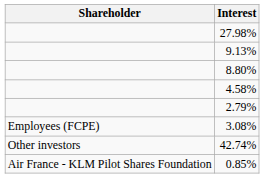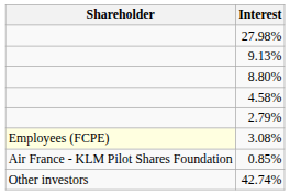3.08% | Shareholder: no background -> lightyellow background
rows swapped: 0.85% <-> 42.74%
